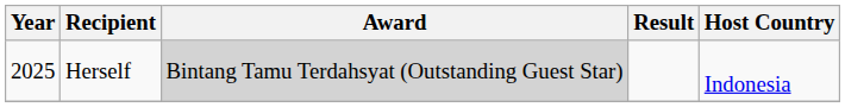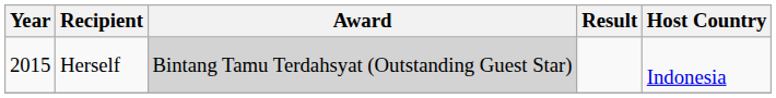Herself | Year: 2025 -> 2015
